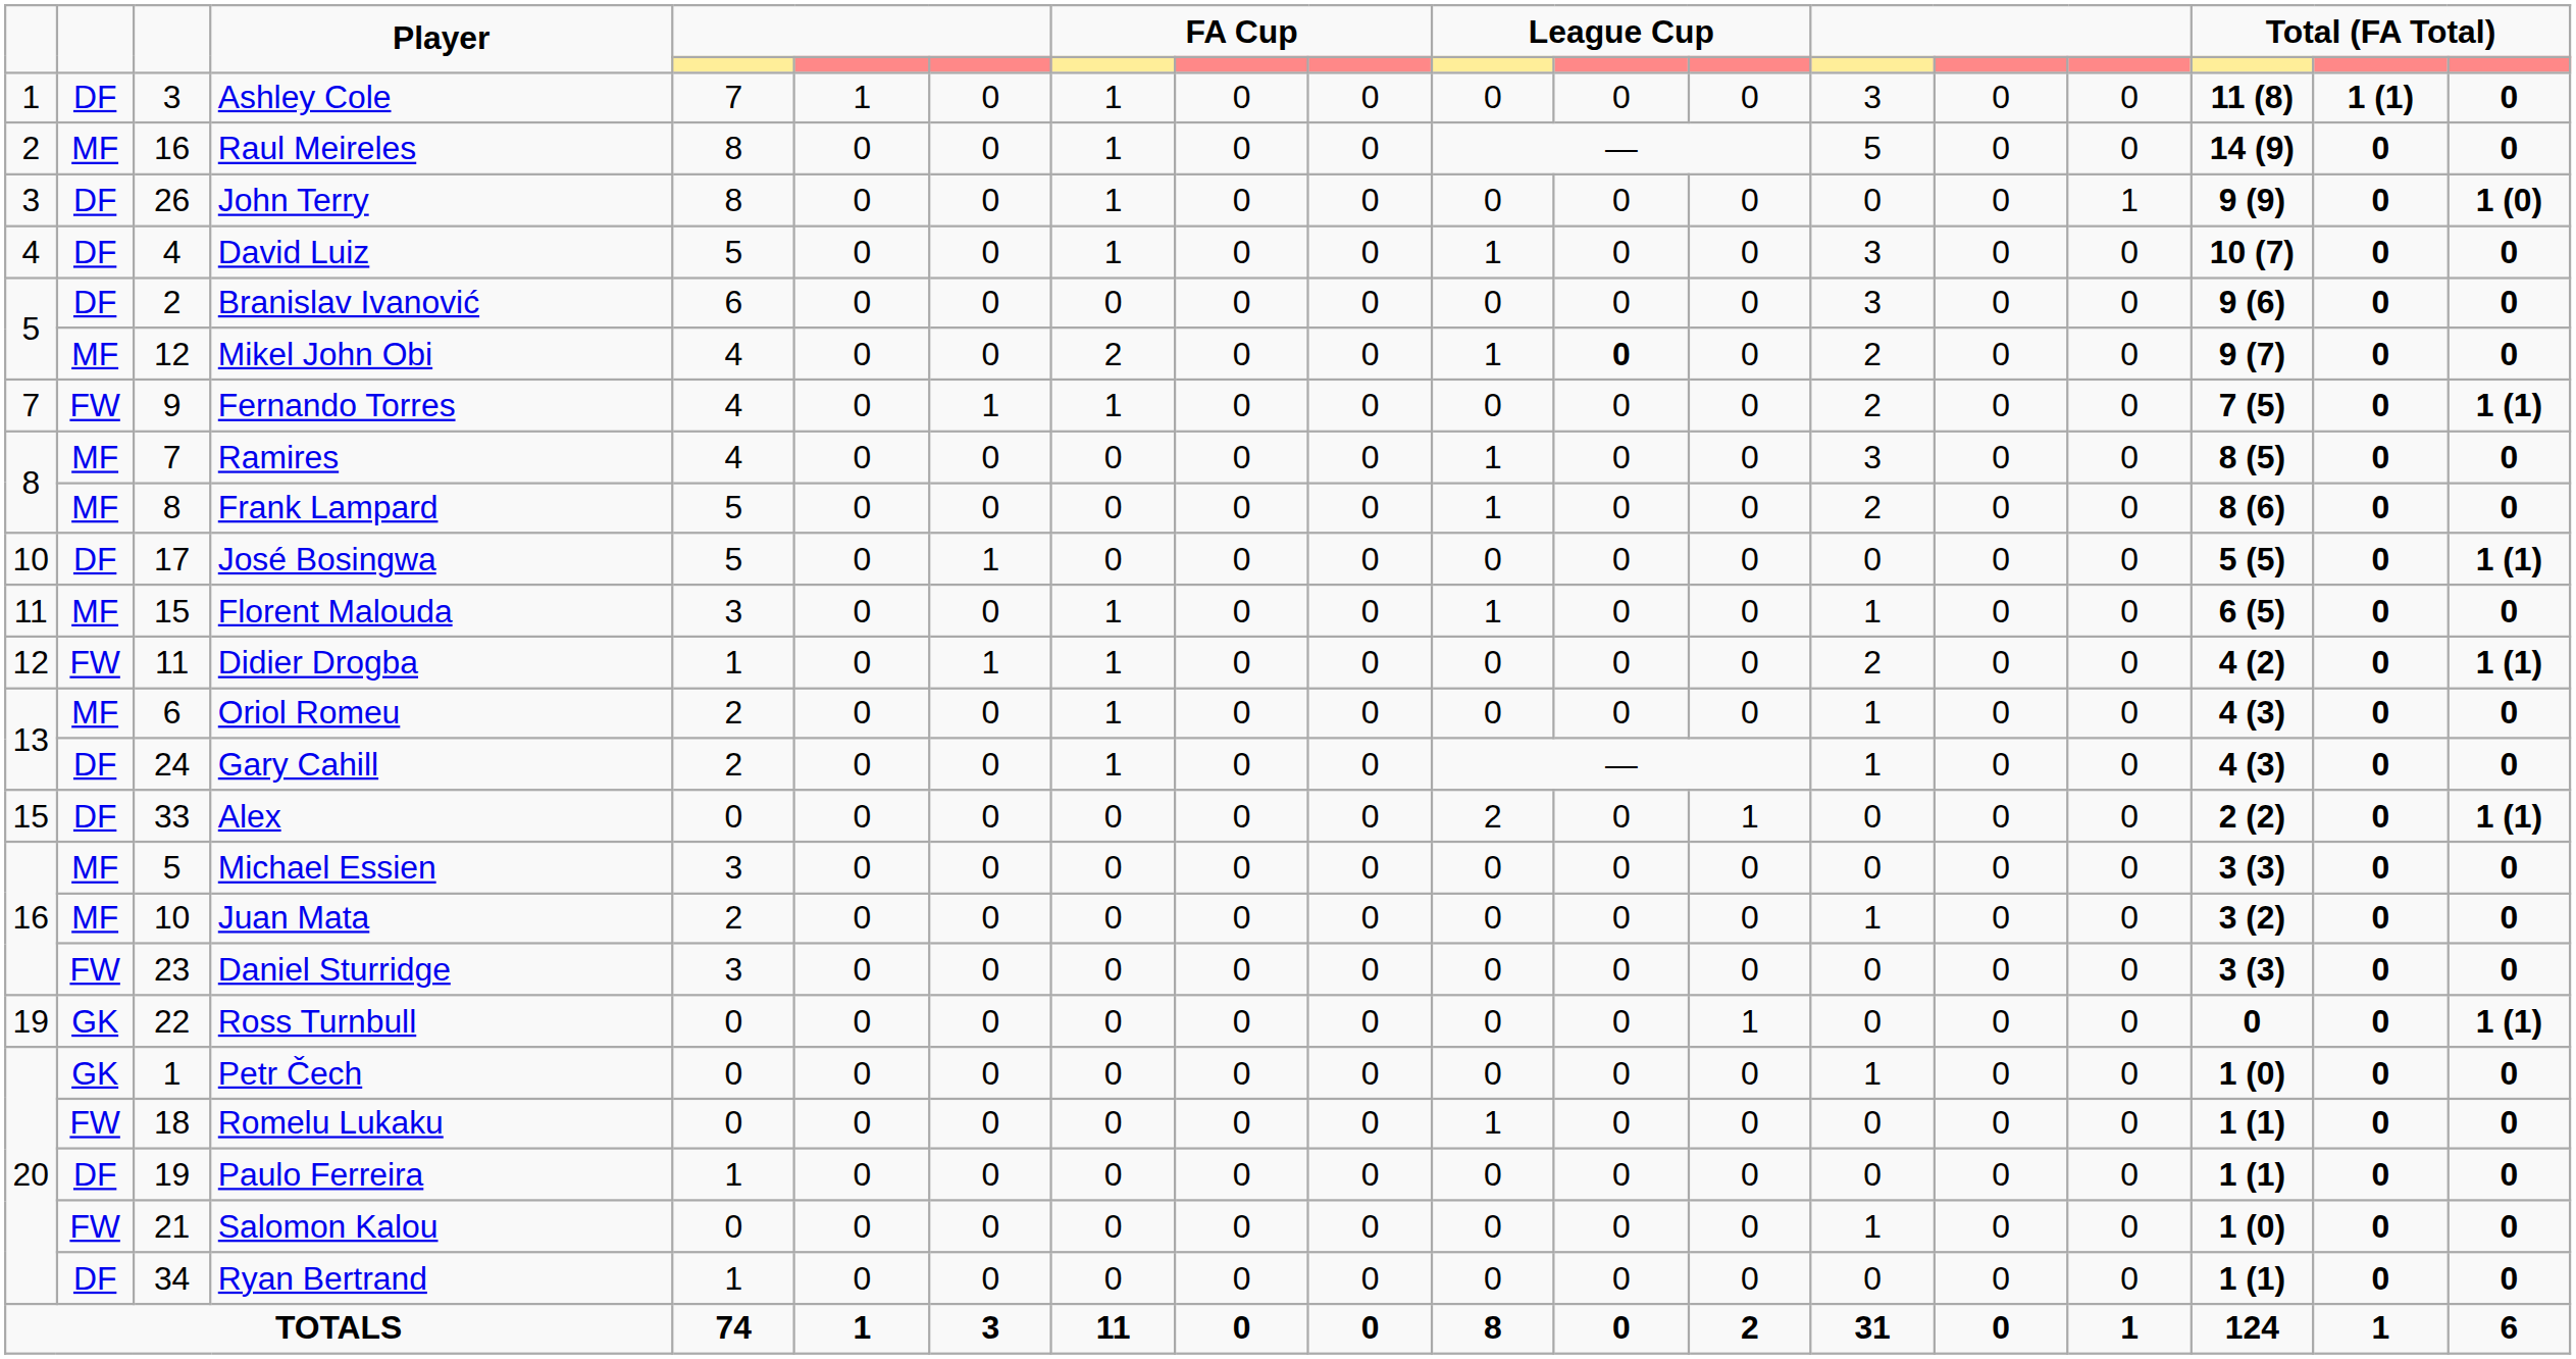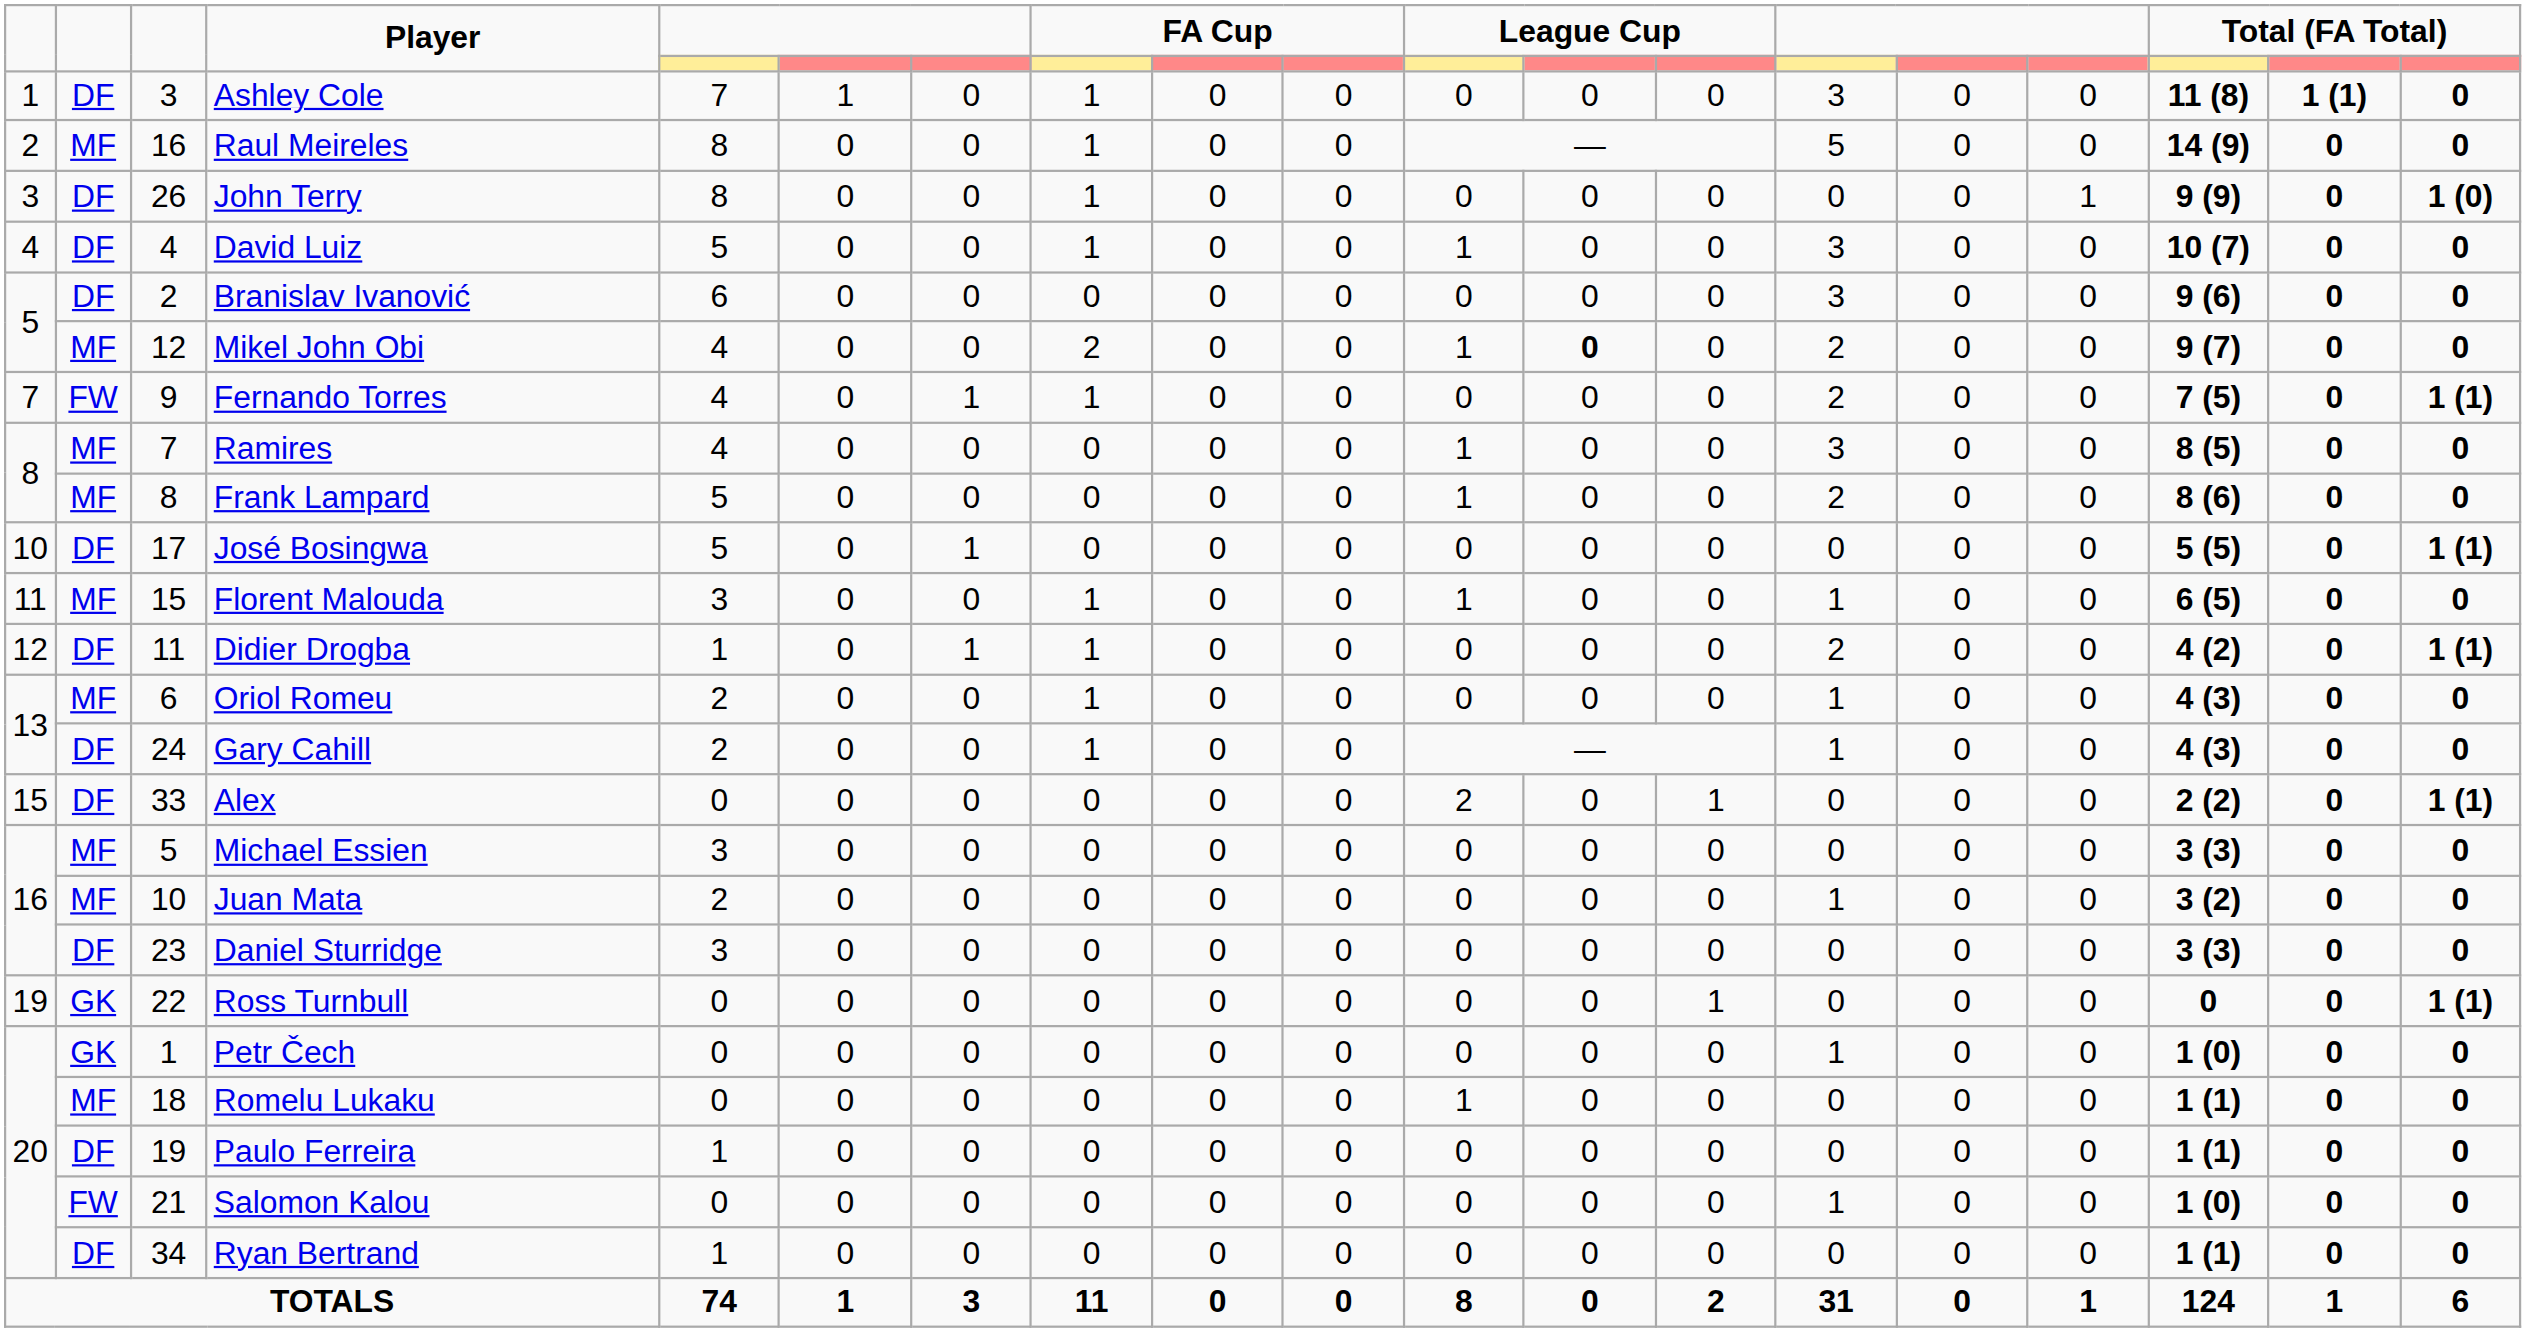Didier Drogba | column 2: FW -> DF
Daniel Sturridge | column 2: FW -> DF
Romelu Lukaku | column 2: FW -> MF
